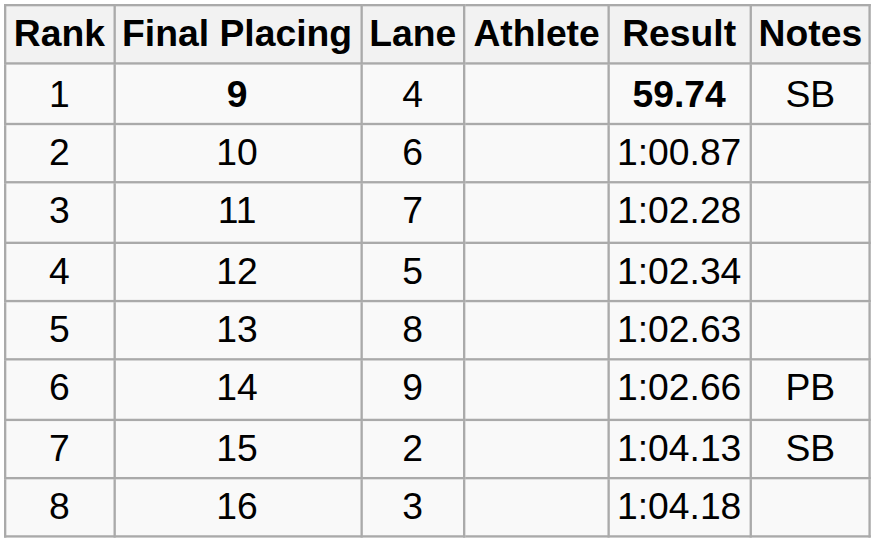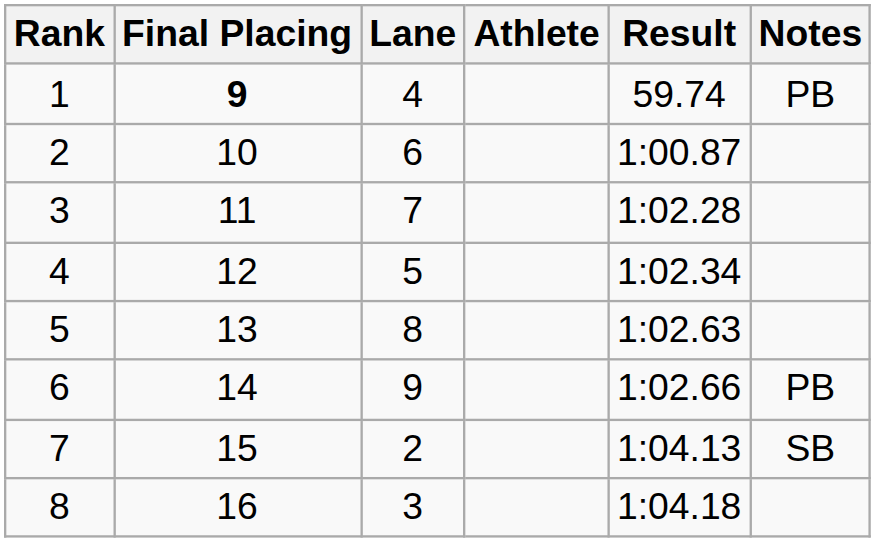1 | Result: bold -> normal
1 | Notes: SB -> PB
